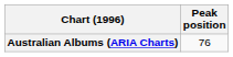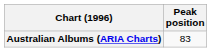Australian Albums (ARIA Charts) | Peak position: 76 -> 83
